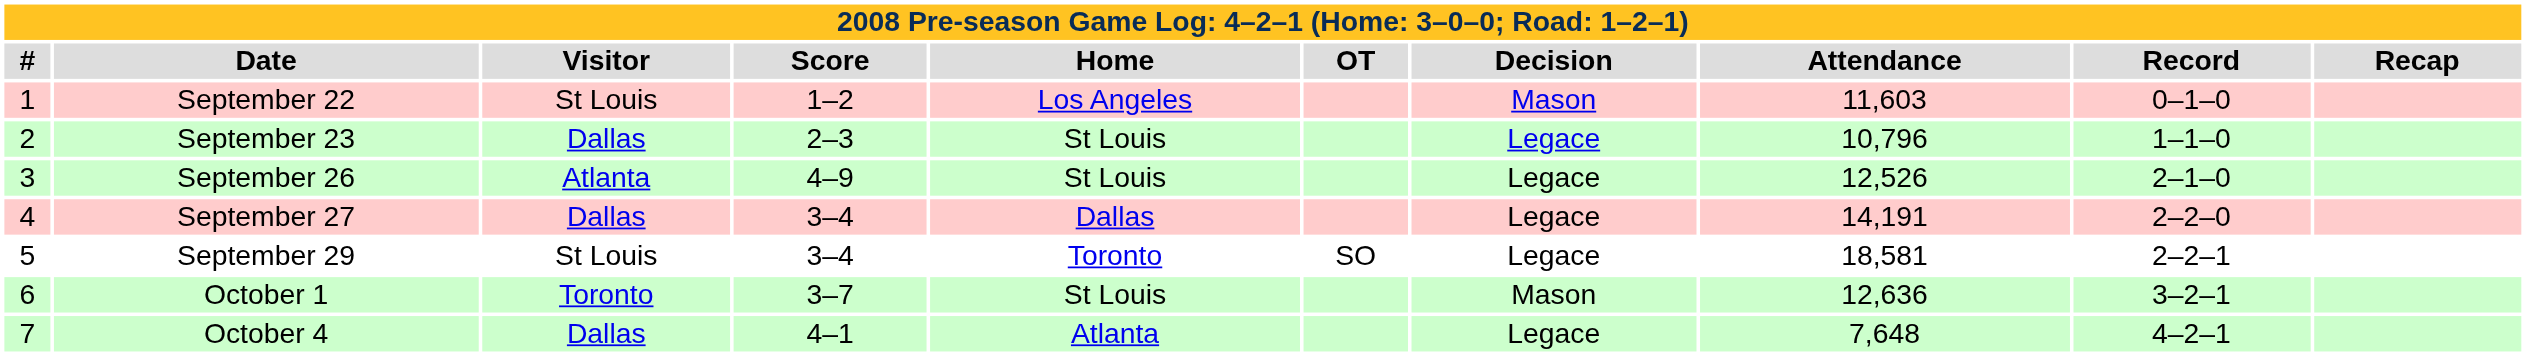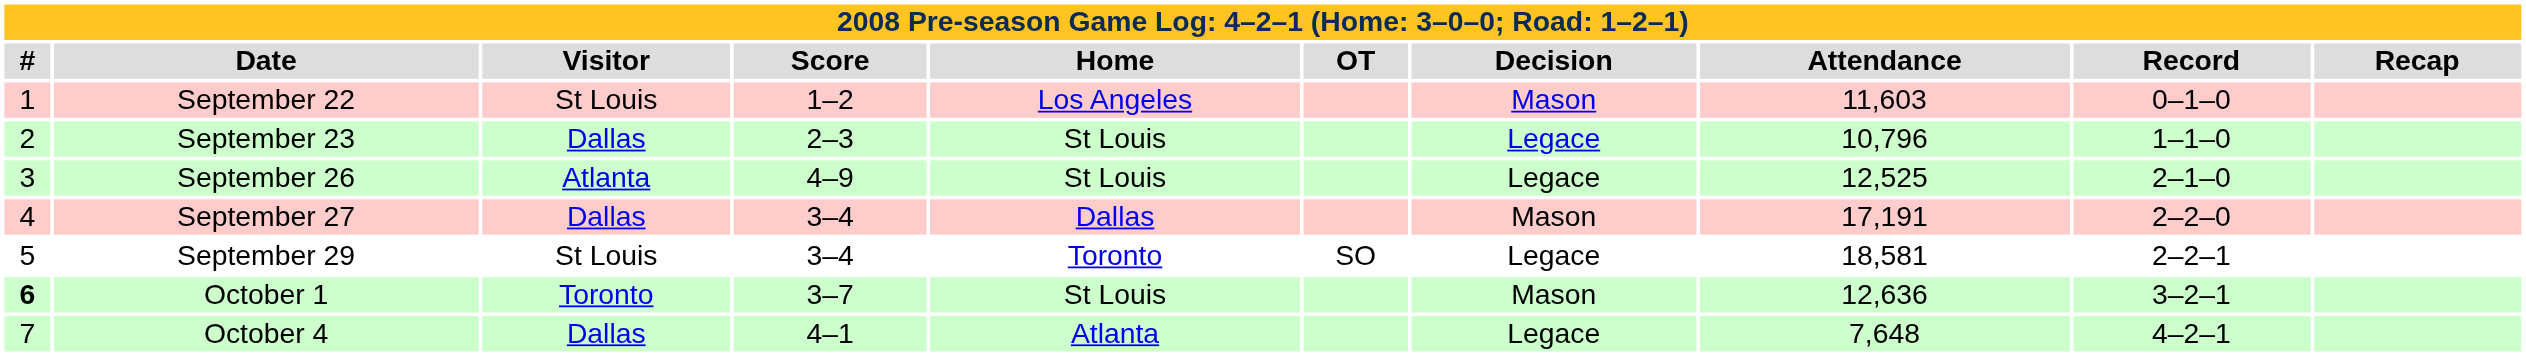September 26 | Attendance: 12,526 -> 12,525
September 27 | Decision: Legace -> Mason
September 27 | Attendance: 14,191 -> 17,191
October 1 | #: normal -> bold
